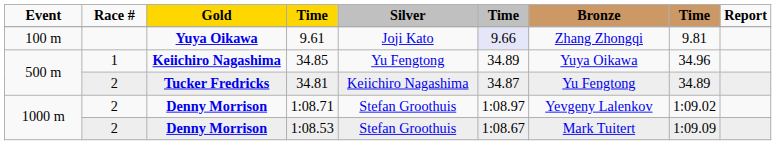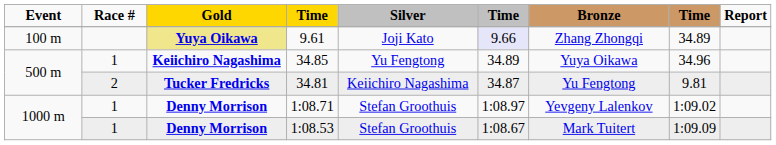9.61 | Gold: no background -> khaki background
9.61 | column 8: 9.81 -> 34.89
34.81 | column 8: 34.89 -> 9.81
1:08.71 | Race #: 2 -> 1
1:08.53 | Race #: 2 -> 1
